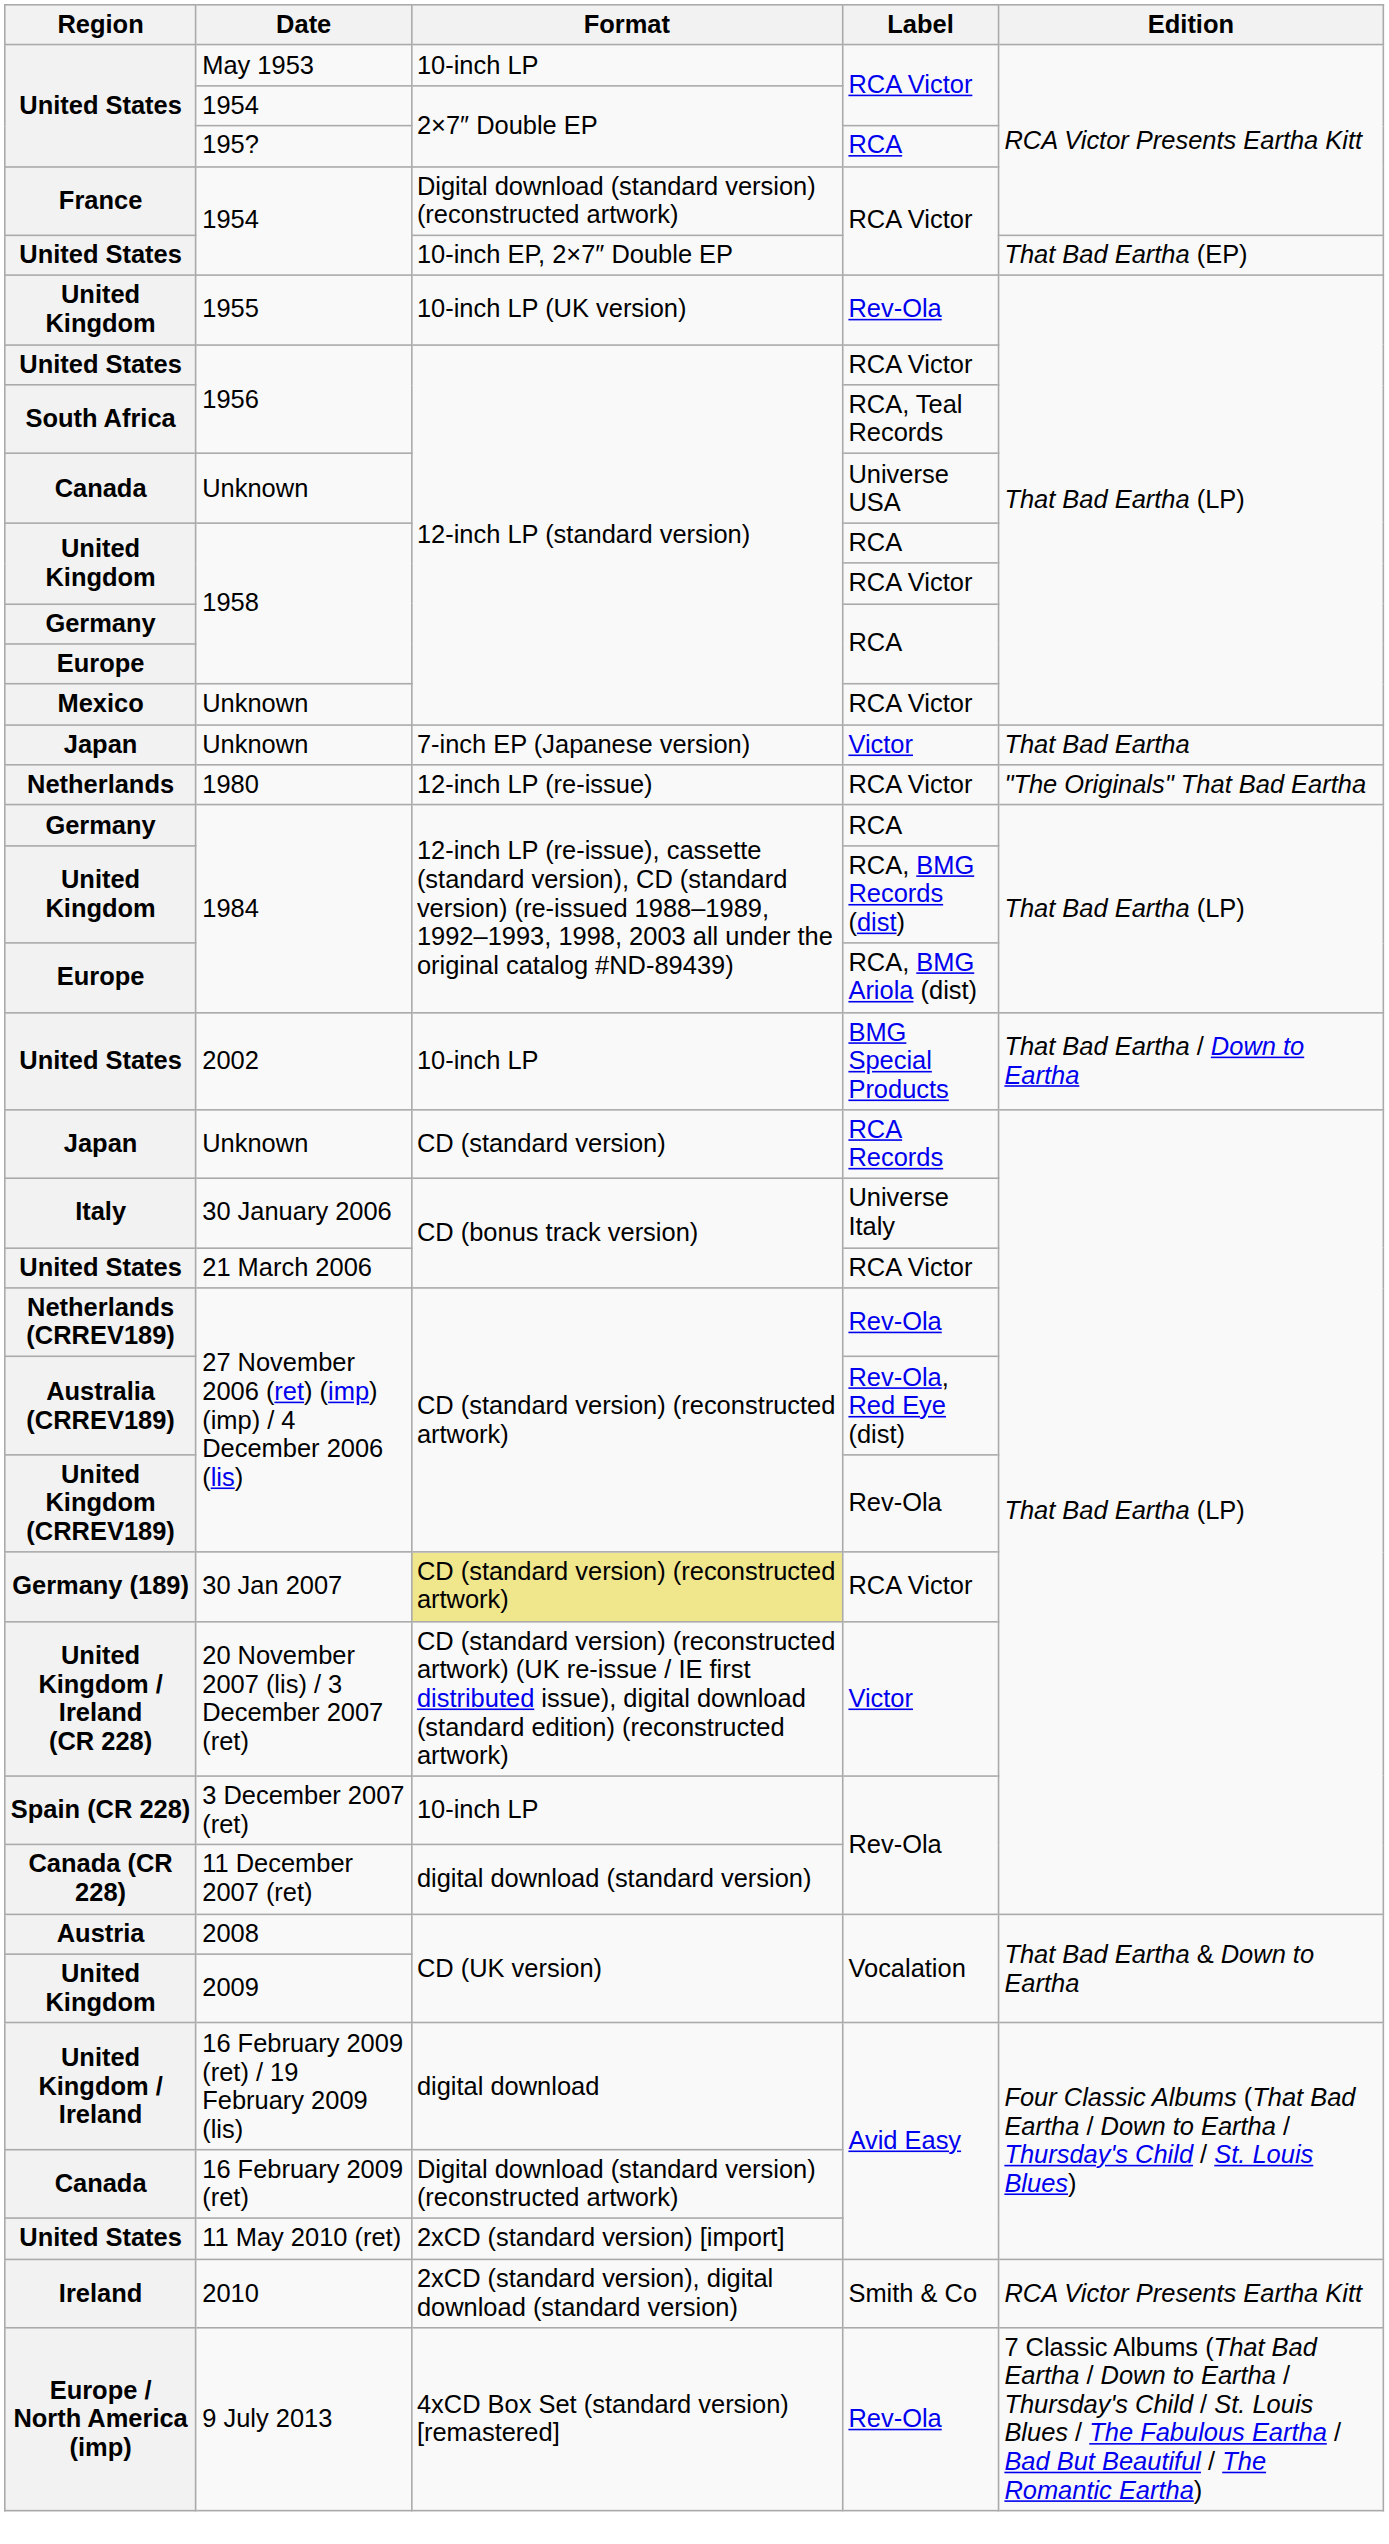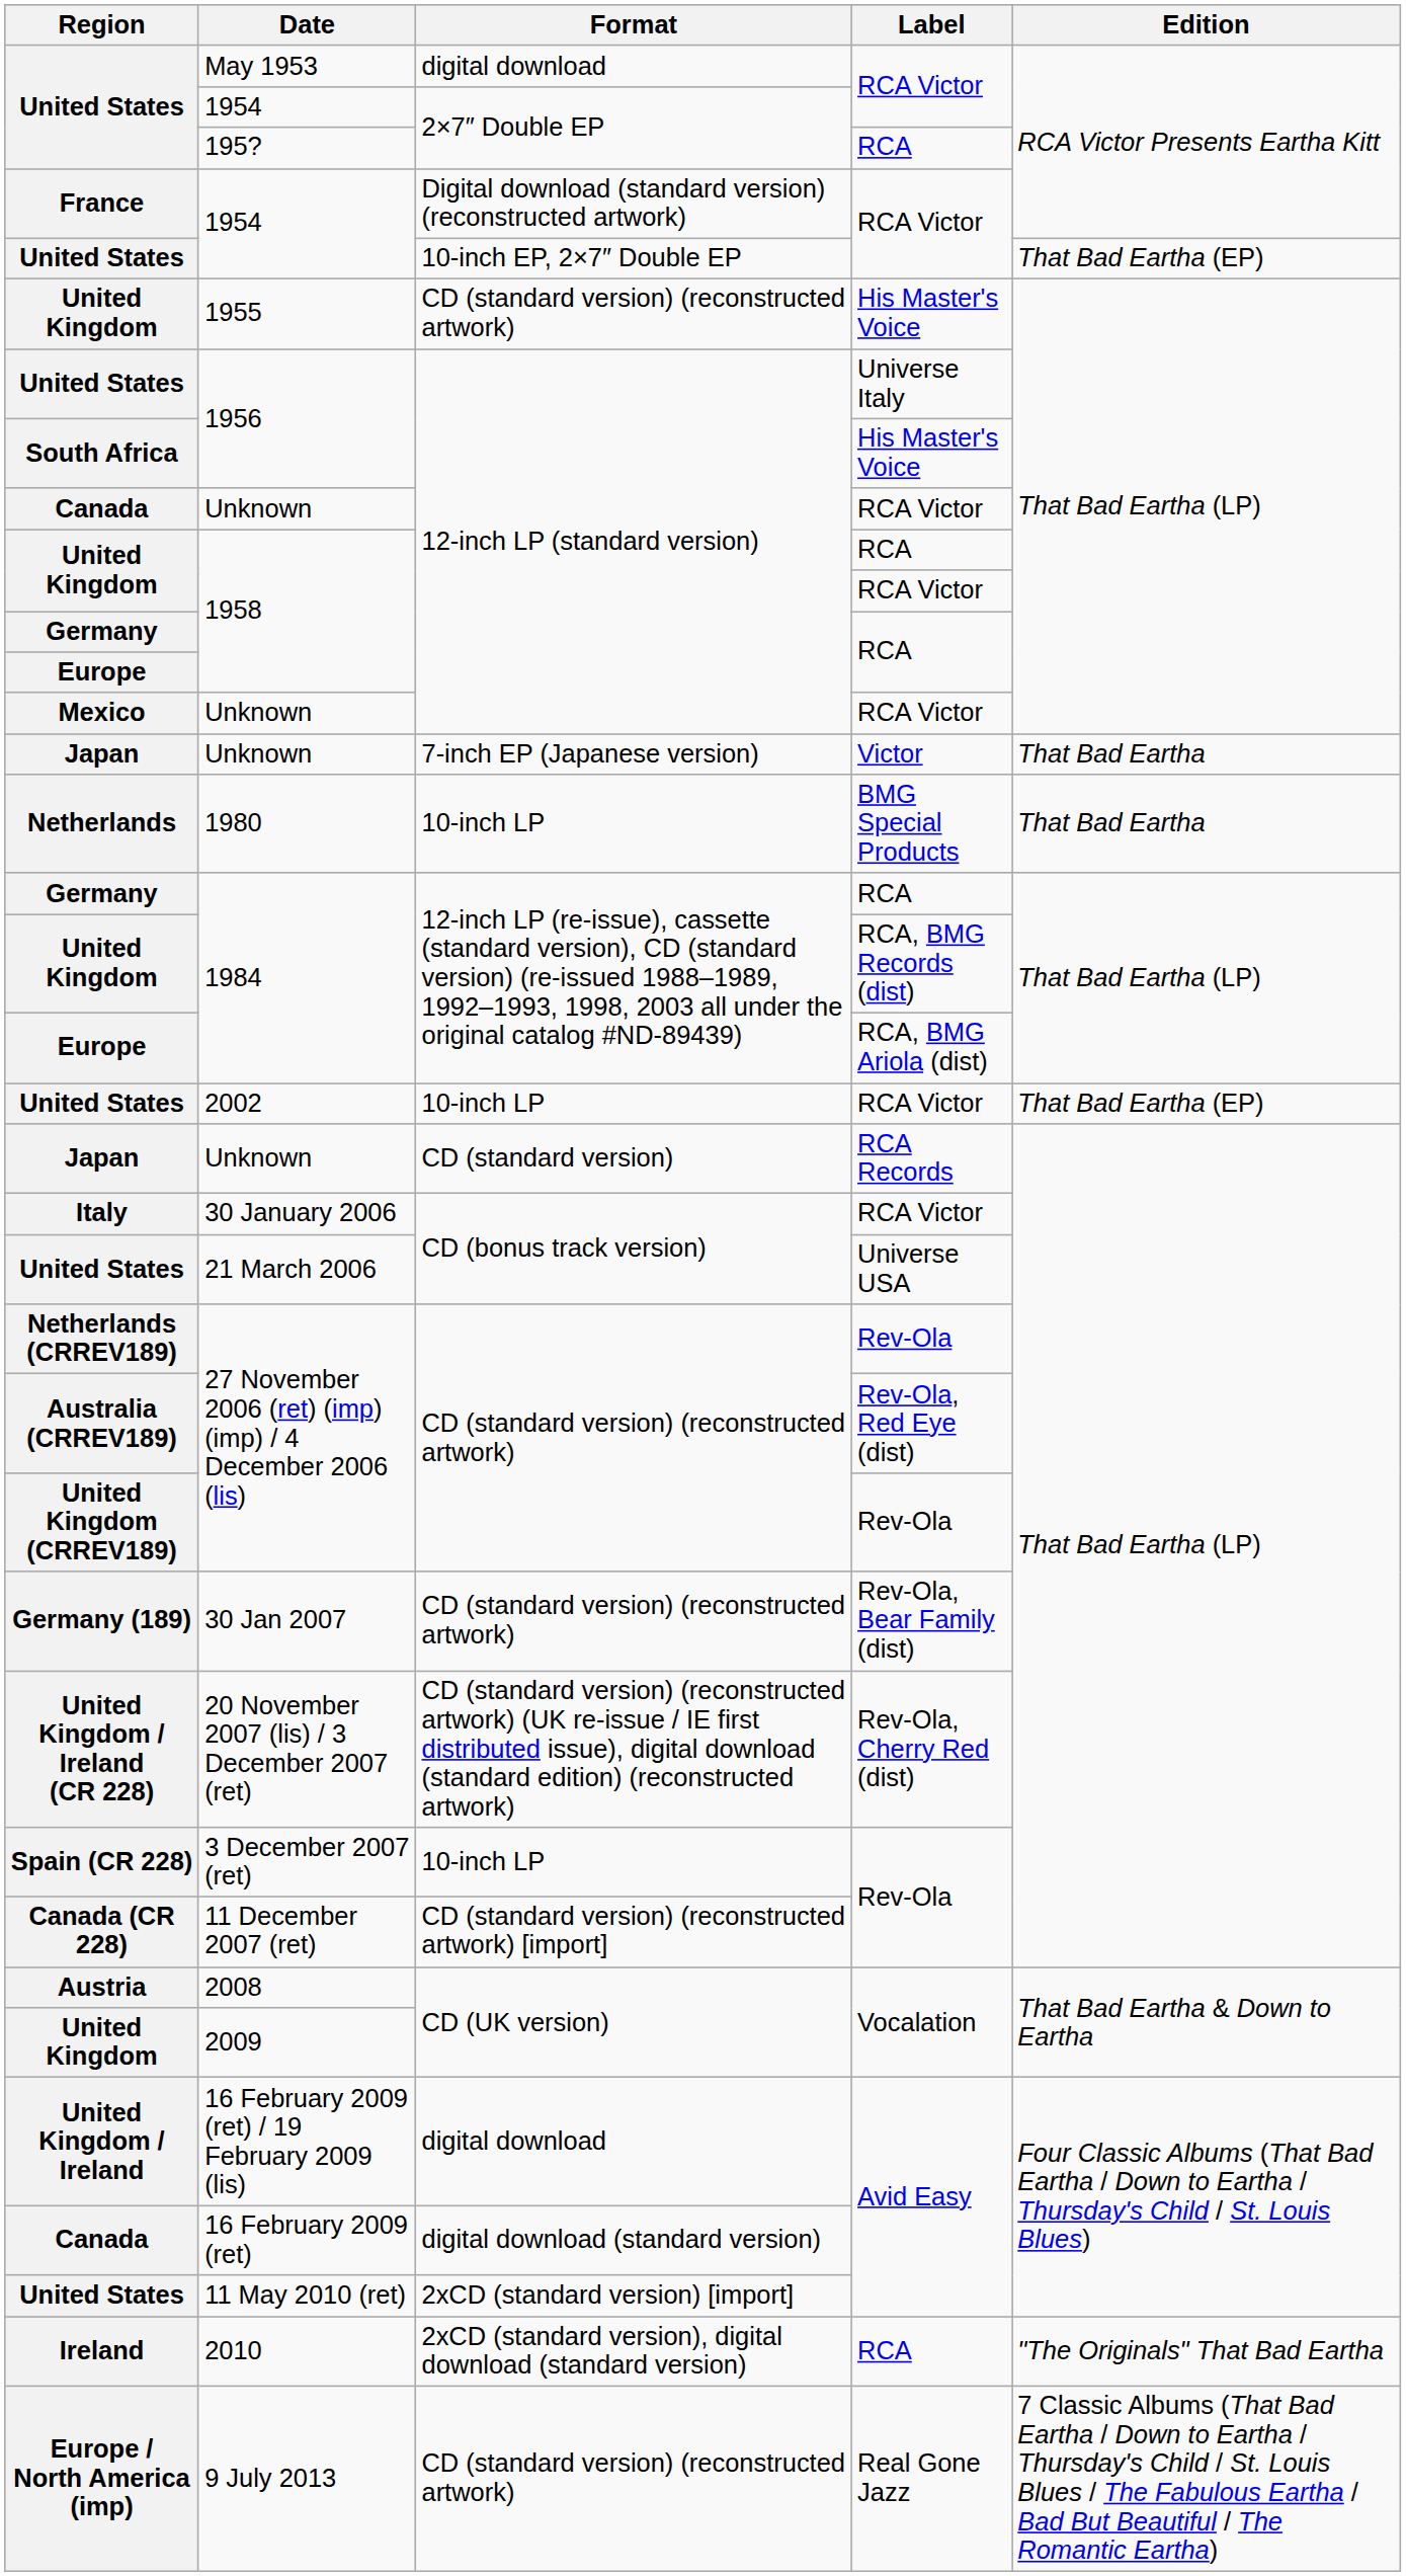May 1953 | Format: 10-inch LP -> digital download
1955 | Format: 10-inch LP (UK version) -> CD (standard version) (reconstructed artwork)
1955 | Label: Rev-Ola -> His Master's Voice
United States / 1956 | Label: RCA Victor -> Universe Italy
South Africa / 1956 | Label: RCA, Teal Records -> His Master's Voice
Canada / Unknown | Label: Universe USA -> RCA Victor
1980 | Format: 12-inch LP (re-issue) -> 10-inch LP
1980 | Label: RCA Victor -> BMG Special Products
1980 | Edition: "The Originals" That Bad Eartha -> That Bad Eartha
2002 | Label: BMG Special Products -> RCA Victor
2002 | Edition: That Bad Eartha / Down to Eartha -> That Bad Eartha (EP)
30 January 2006 | Label: Universe Italy -> RCA Victor
21 March 2006 | Label: RCA Victor -> Universe USA
30 Jan 2007 | Format: khaki background -> no background
30 Jan 2007 | Label: RCA Victor -> Rev-Ola, Bear Family (dist)
20 November 2007 (lis) / 3 December 2007 (ret) | Label: Victor -> Rev-Ola, Cherry Red (dist)
11 December 2007 (ret) | Format: digital download (standard version) -> CD (standard version) (reconstructed artwork) [import]
16 February 2009 (ret) | Format: Digital download (standard version) (reconstructed artwork) -> digital download (standard version)
2010 | Label: Smith & Co -> RCA
2010 | Edition: RCA Victor Presents Eartha Kitt -> "The Originals" That Bad Eartha
9 July 2013 | Format: 4xCD Box Set (standard version) [remastered] -> CD (standard version) (reconstructed artwork)
9 July 2013 | Label: Rev-Ola -> Real Gone Jazz
